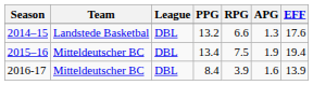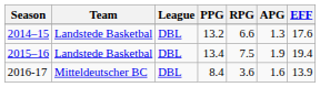2015–16 | Team: Mitteldeutscher BC -> Landstede Basketbal
2016-17 | RPG: 3.9 -> 3.6
